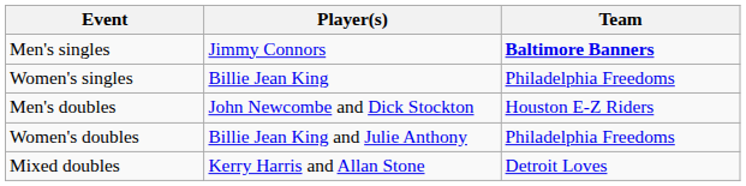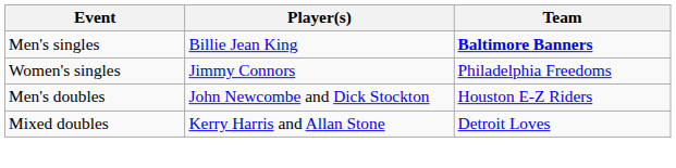Men's singles | Player(s): Jimmy Connors -> Billie Jean King
Women's singles | Player(s): Billie Jean King -> Jimmy Connors
- row: Women's doubles | Billie Jean King and Julie Anthony | Philadelphia Freedoms
